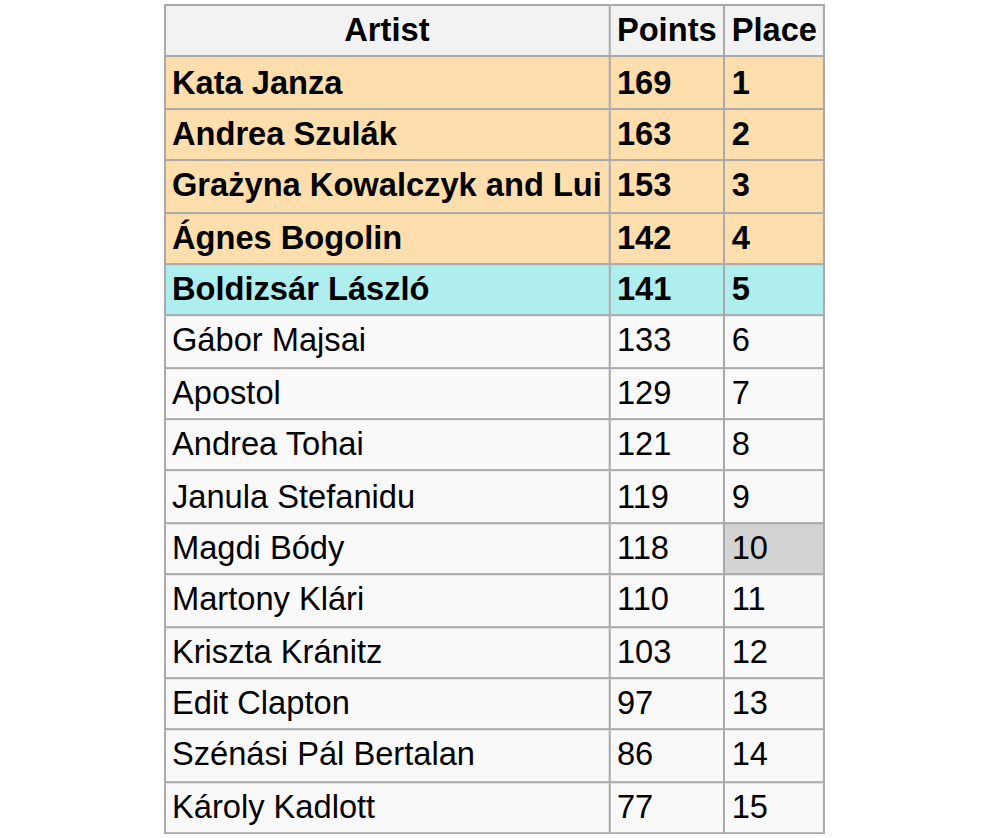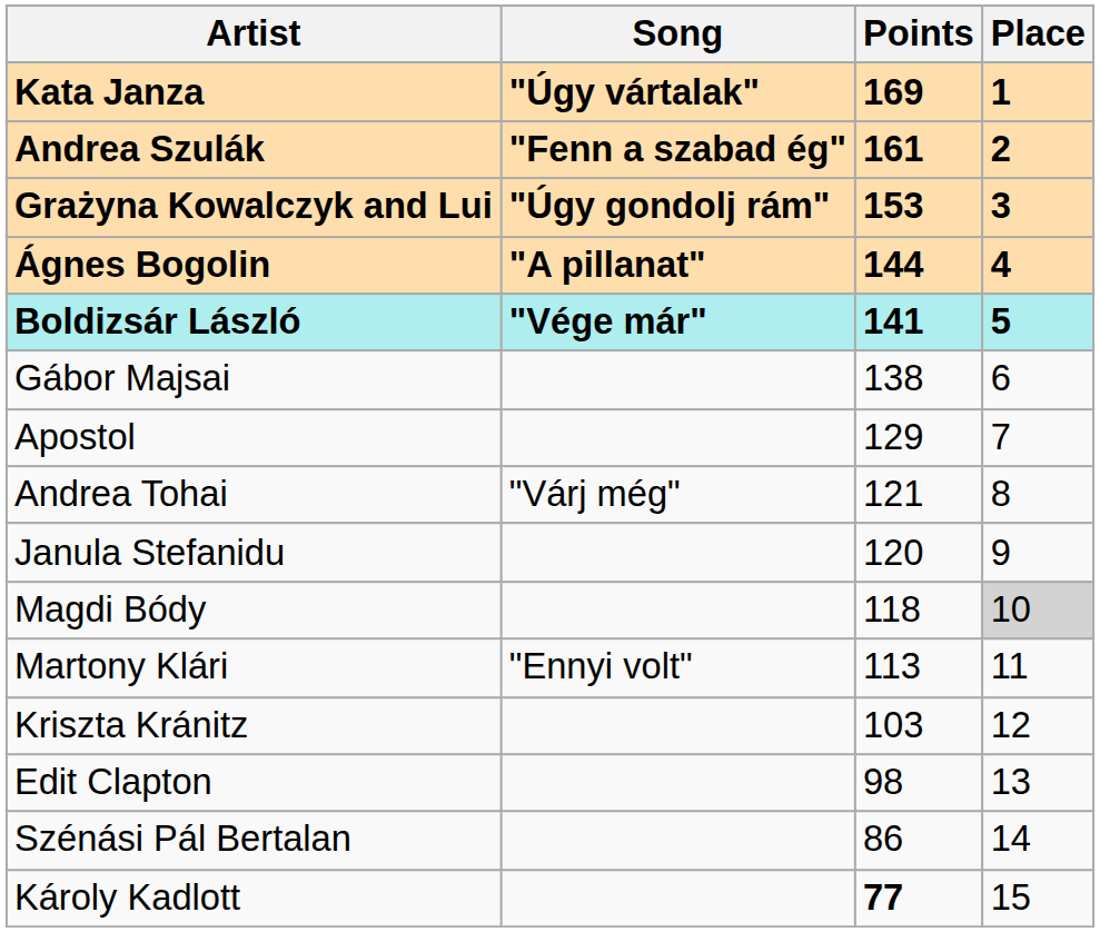+ column: Song | "Úgy vártalak" | "Fenn a szabad ég" | "Úgy gondolj rám" | "A pillanat" | "Vége már" | "Várj még" | "Ennyi volt"
Andrea Szulák | Points: 163 -> 161
Ágnes Bogolin | Points: 142 -> 144
Gábor Majsai | Points: 133 -> 138
Janula Stefanidu | Points: 119 -> 120
Martony Klári | Points: 110 -> 113
Edit Clapton | Points: 97 -> 98
Károly Kadlott | Points: normal -> bold
